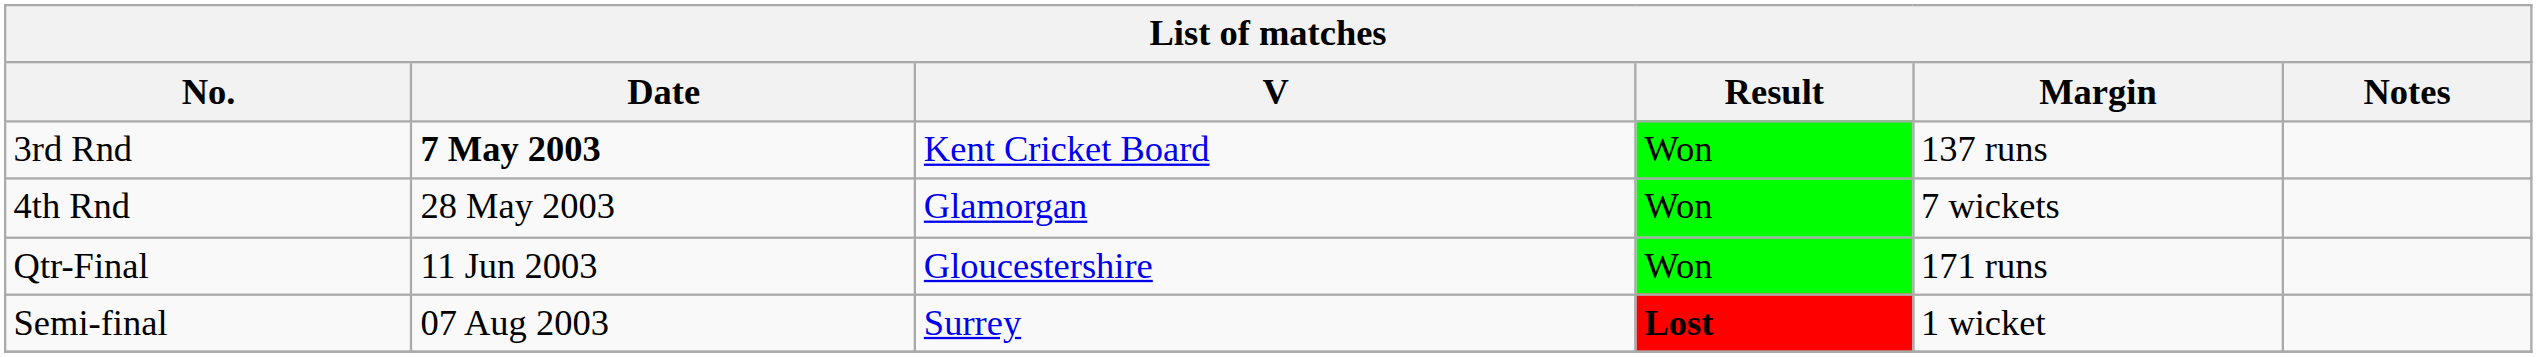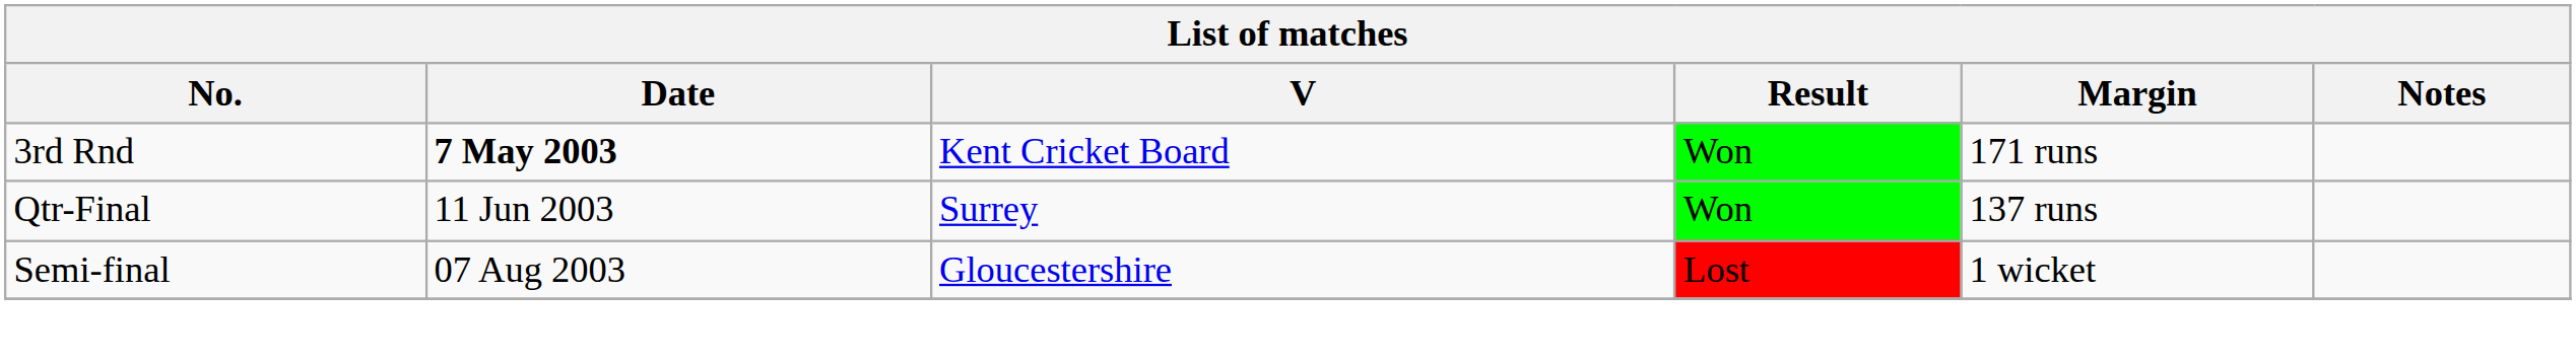3rd Rnd | Margin: 137 runs -> 171 runs
- row: 4th Rnd | 28 May 2003 | Glamorgan | Won | 7 wickets
Qtr-Final | V: Gloucestershire -> Surrey
Qtr-Final | Margin: 171 runs -> 137 runs
Semi-final | V: Surrey -> Gloucestershire
Semi-final | Result: bold -> normal
